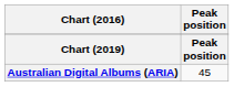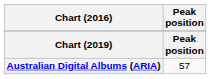Australian Digital Albums (ARIA) | Peak position: 45 -> 57
